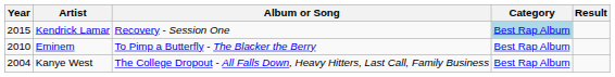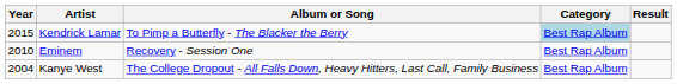Kendrick Lamar | Album or Song: Recovery - Session One -> To Pimp a Butterfly - The Blacker the Berry
Eminem | Album or Song: To Pimp a Butterfly - The Blacker the Berry -> Recovery - Session One
